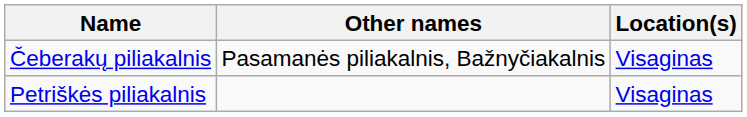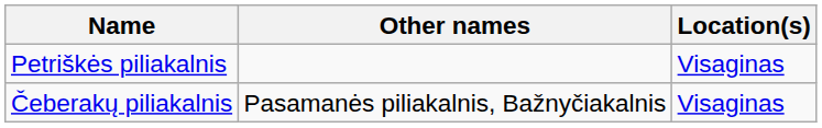rows swapped: Čeberakų piliakalnis <-> Petriškės piliakalnis
